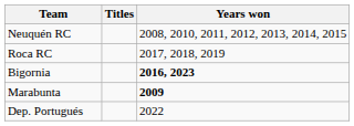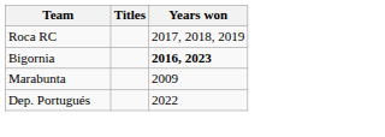- row: Neuquén RC | 2008, 2010, 2011, 2012, 2013, 2014, 2015
Marabunta | Years won: bold -> normal
